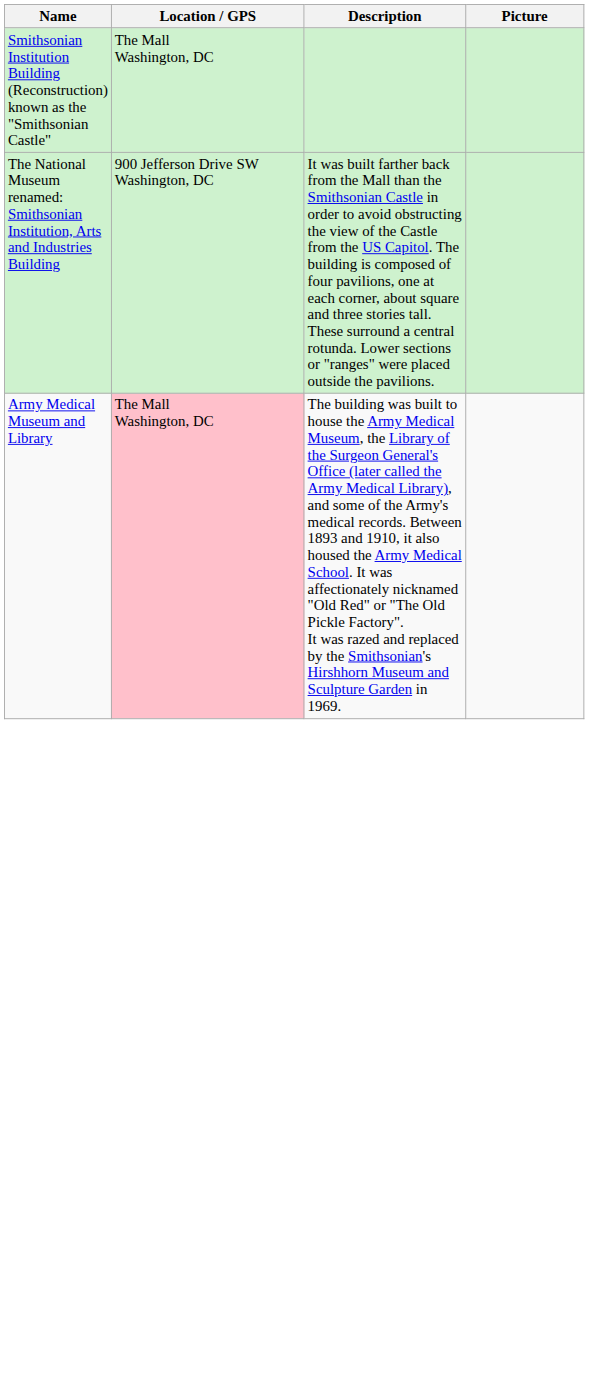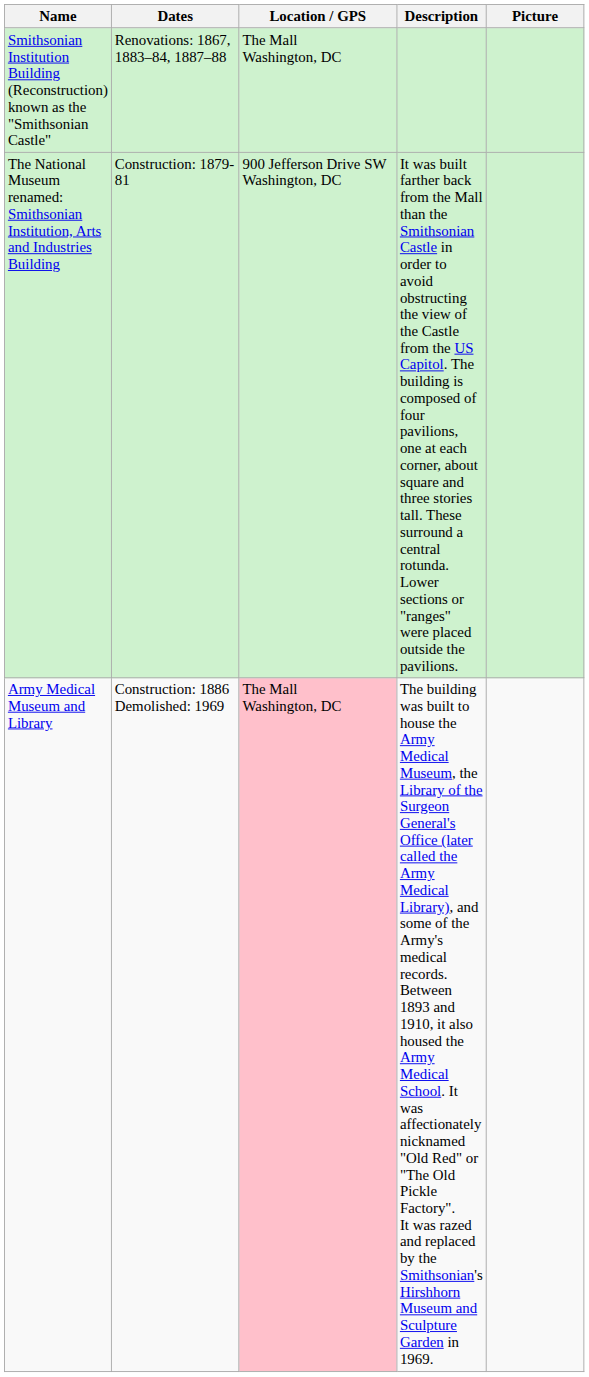+ column: Dates | Renovations: 1867, 1883–84, 1887–88 | Construction: 1879-81 | Construction: 1886 Demolished: 1969
